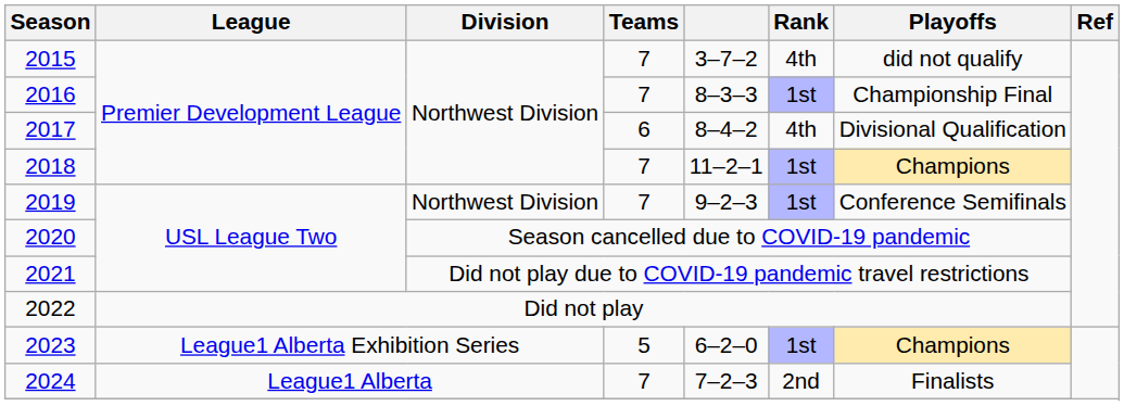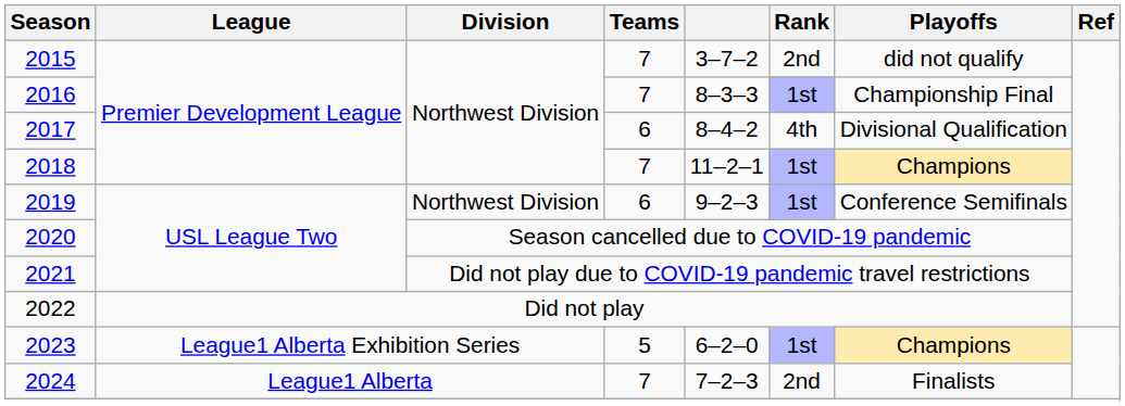2015 | Rank: 4th -> 2nd
2019 | Teams: 7 -> 6
